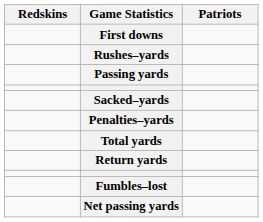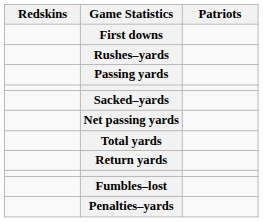rows swapped: Net passing yards <-> Penalties–yards
